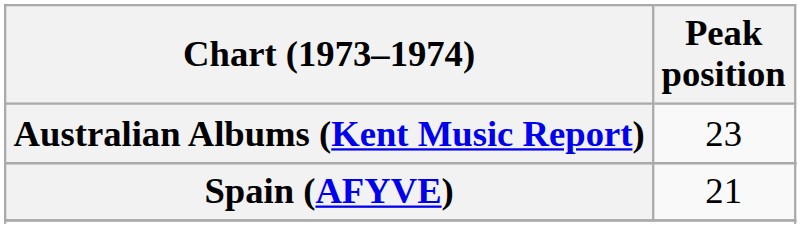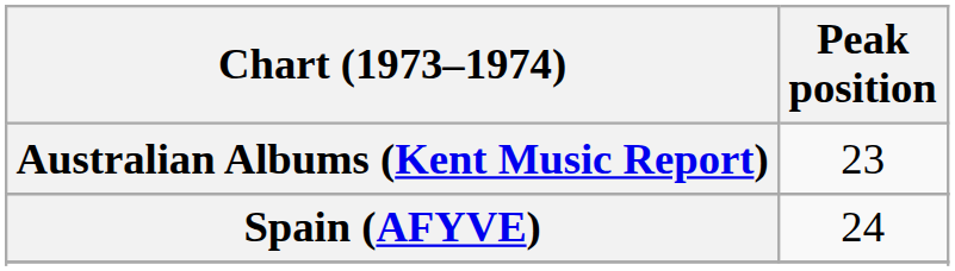Spain (AFYVE) | Peak position: 21 -> 24
